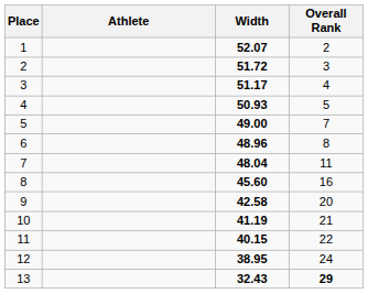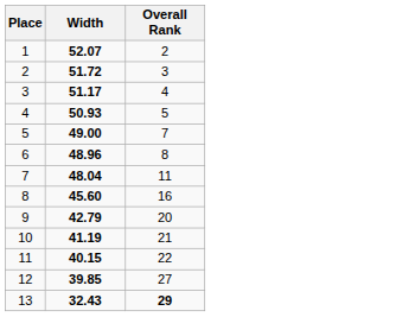- column: Athlete
9 | Width: 42.58 -> 42.79
12 | Width: 38.95 -> 39.85
12 | Overall Rank: 24 -> 27
